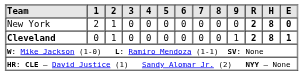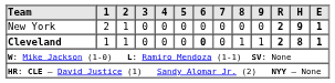New York | H: 8 -> 9
New York | E: 0 -> 1
Cleveland | 1: 0 -> 1
Cleveland | 6: normal -> bold
Cleveland | 8: 0 -> 1
